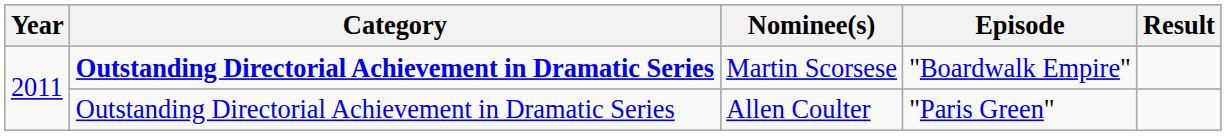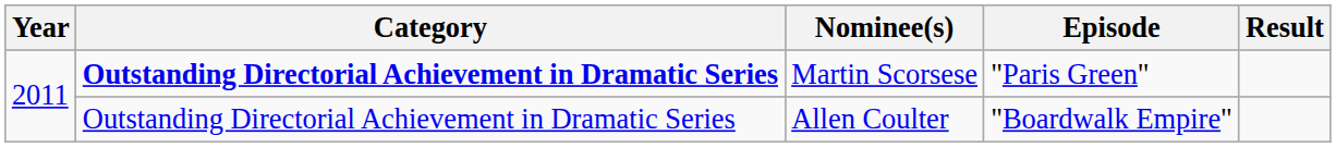Martin Scorsese | Episode: "Boardwalk Empire" -> "Paris Green"
Allen Coulter | Episode: "Paris Green" -> "Boardwalk Empire"
